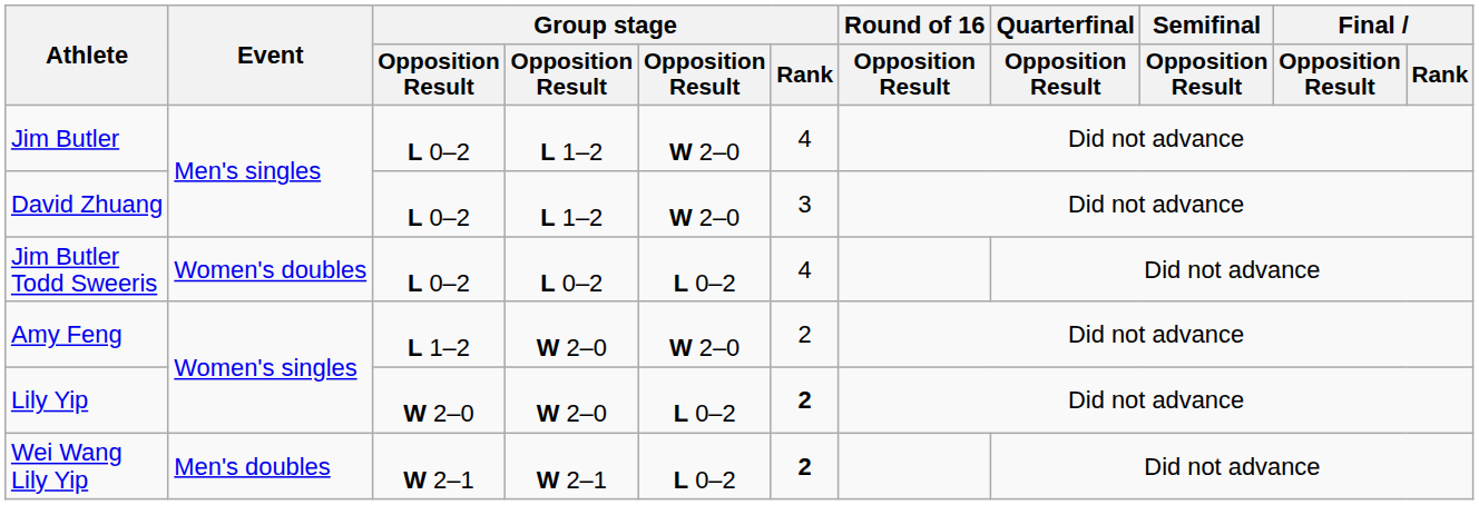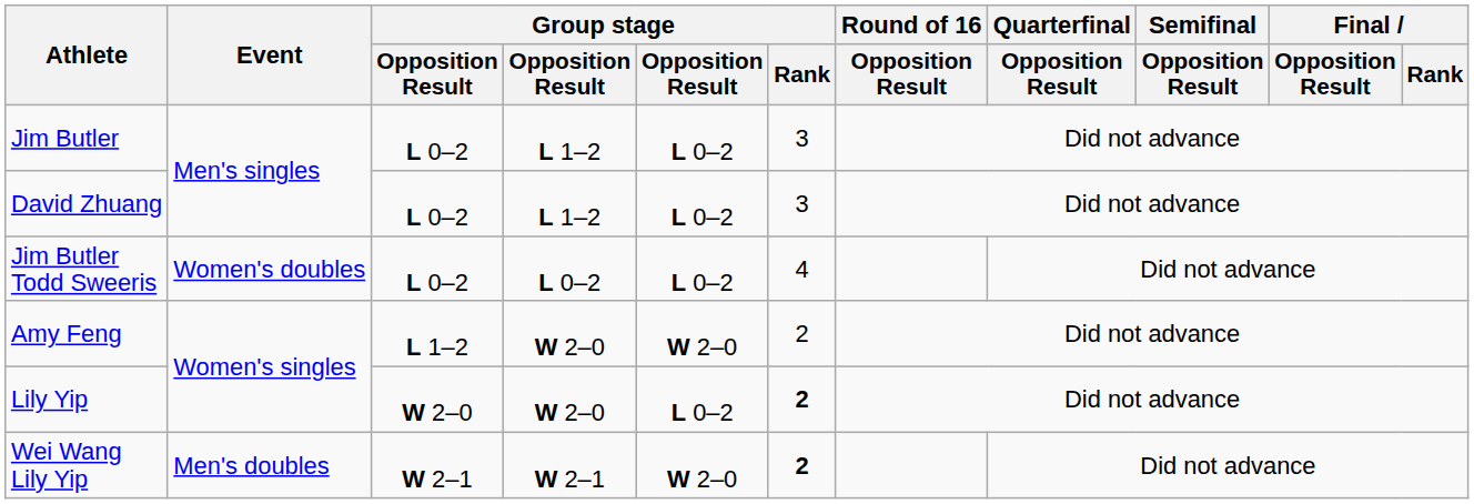Jim Butler | column 5: W 2–0 -> L 0–2
Jim Butler | Group stage / Rank: 4 -> 3
David Zhuang | column 5: W 2–0 -> L 0–2
Wei Wang Lily Yip | column 5: L 0–2 -> W 2–0
